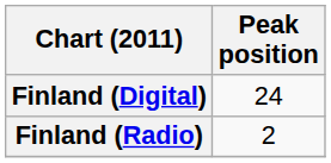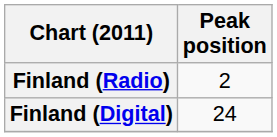rows swapped: Finland (Digital) <-> Finland (Radio)
